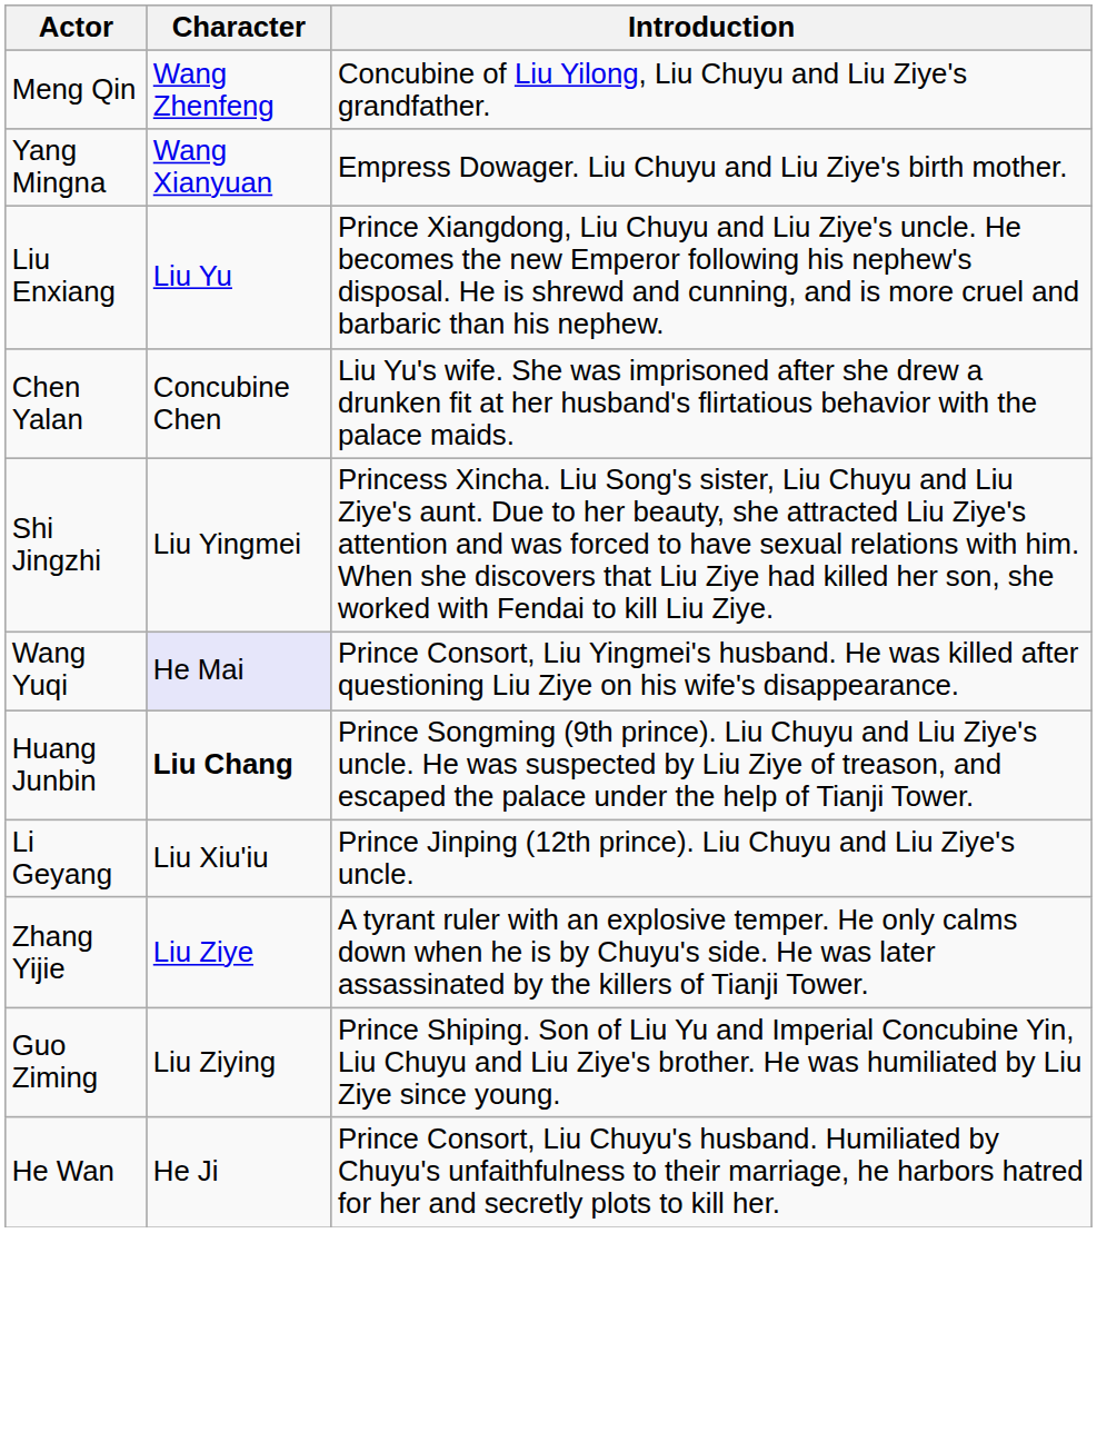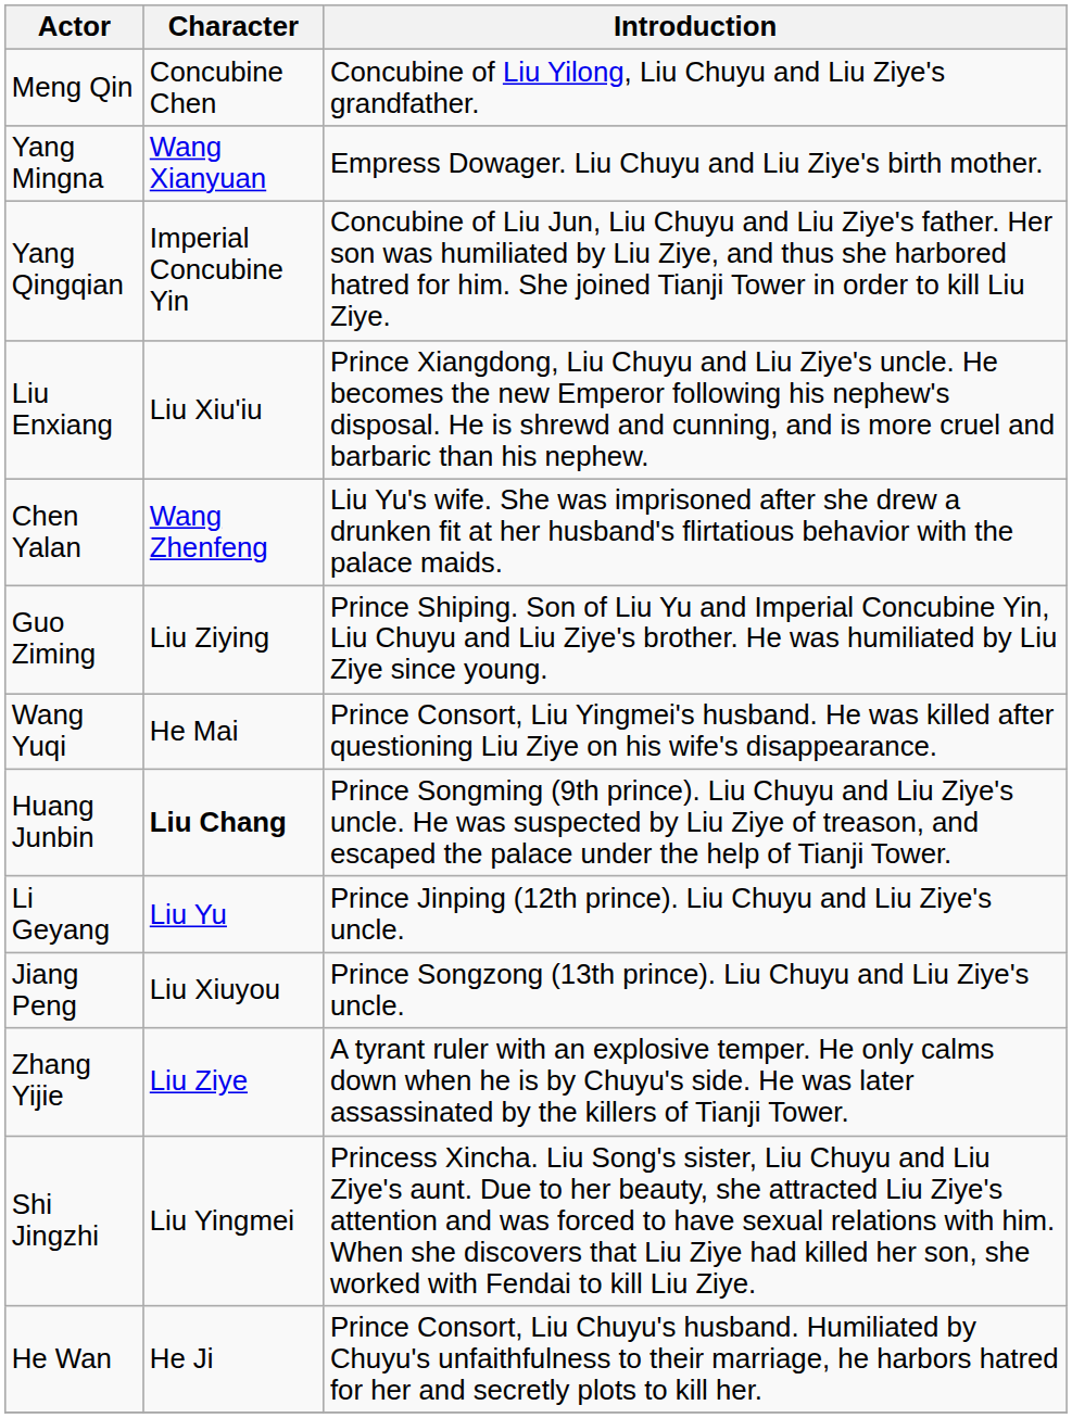Meng Qin | Character: Wang Zhenfeng -> Concubine Chen
+ row: Yang Qingqian | Imperial Concubine Yin | Concubine of Liu Jun, Liu Chuyu and Liu Ziye's father. Her son was humiliated by Liu Ziye, and thus she harbored hatred for him. She joined Tianji Tower in order to kill Liu Ziye.
Liu Enxiang | Character: Liu Yu -> Liu Xiu'iu
Chen Yalan | Character: Concubine Chen -> Wang Zhenfeng
rows swapped: Shi Jingzhi <-> Guo Ziming
Wang Yuqi | Character: lavender background -> no background
Li Geyang | Character: Liu Xiu'iu -> Liu Yu
+ row: Jiang Peng | Liu Xiuyou | Prince Songzong (13th prince). Liu Chuyu and Liu Ziye's uncle.
